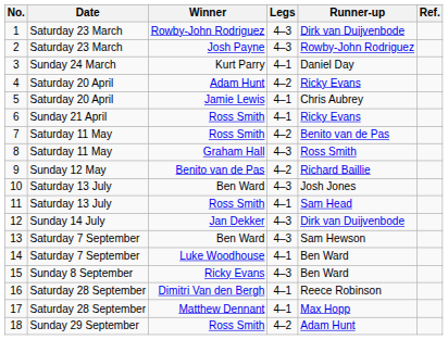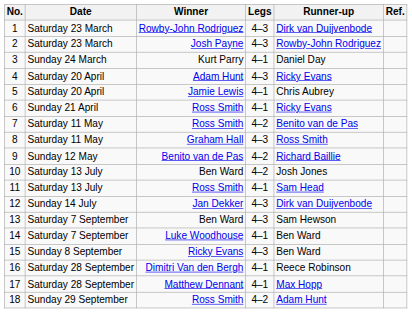4 | Legs: 4–2 -> 4–3
10 | Legs: 4–3 -> 4–2
